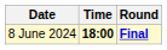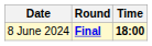columns swapped: Time <-> Round
